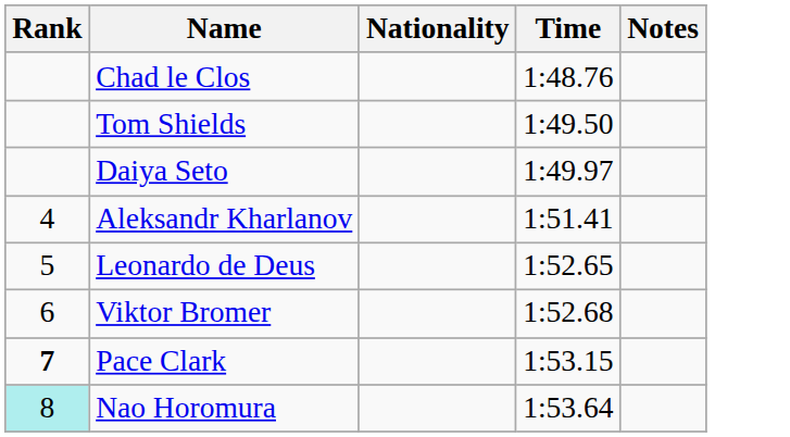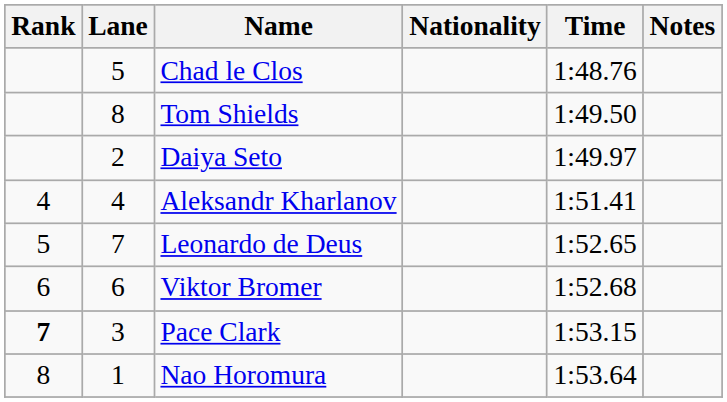+ column: Lane | 5 | 8 | 2 | 4 | 7 | 6 | 3 | 1
Nao Horomura | Rank: paleturquoise background -> no background
